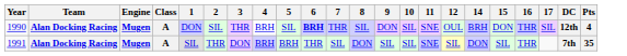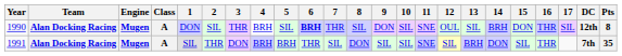+ column: 13 | SIL | BRH
1990 | Pts: 4 -> 8
